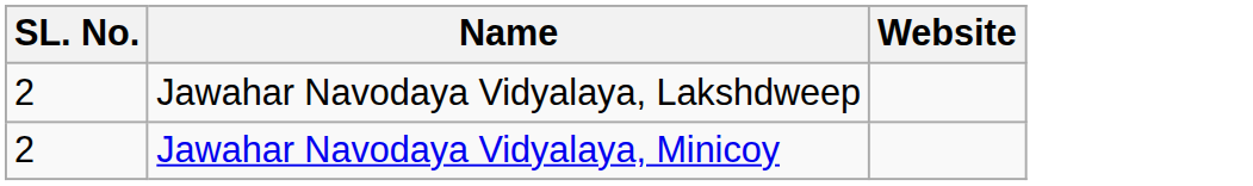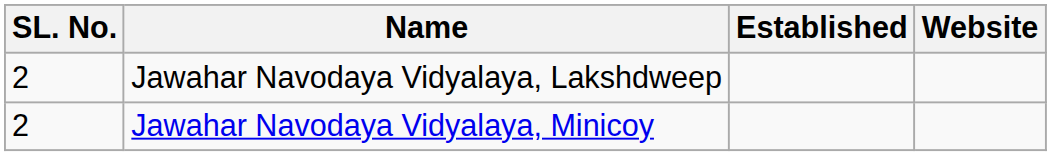+ column: Established
